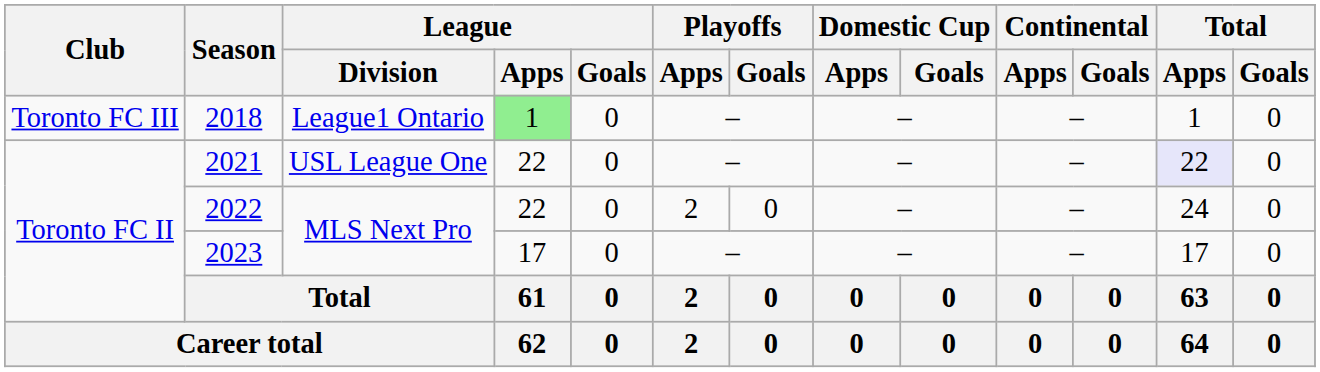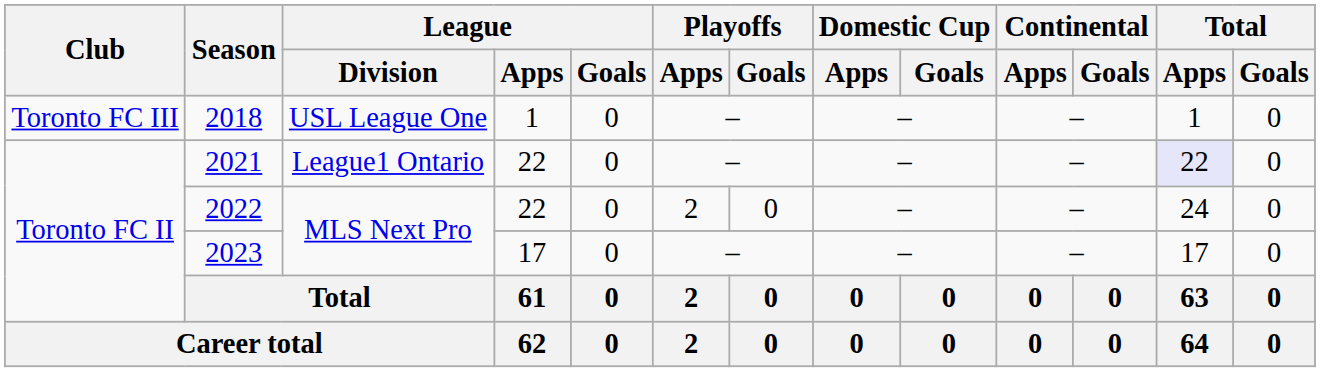2018 | League / Division: League1 Ontario -> USL League One
2018 | League / Apps: lightgreen background -> no background
2021 | League / Division: USL League One -> League1 Ontario
